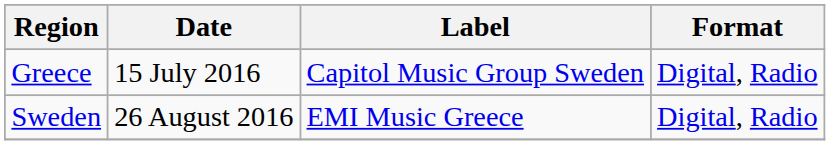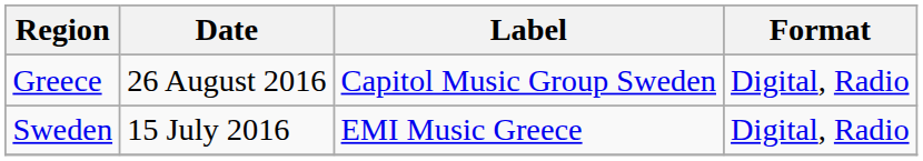Greece | Date: 15 July 2016 -> 26 August 2016
Sweden | Date: 26 August 2016 -> 15 July 2016
